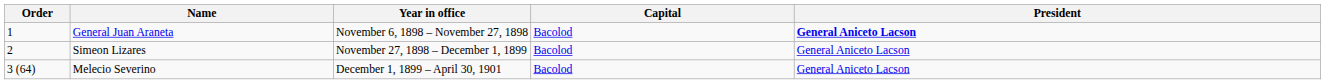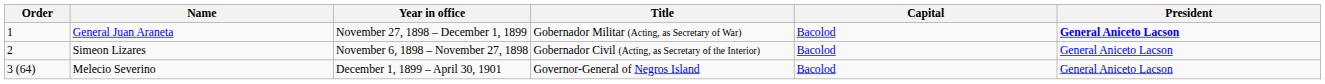+ column: Title | Gobernador Militar (Acting, as Secretary of War) | Gobernador Civil (Acting, as Secretary of the Interior) | Governor-General of Negros Island
General Juan Araneta | Year in office: November 6, 1898 – November 27, 1898 -> November 27, 1898 – December 1, 1899
Simeon Lizares | Year in office: November 27, 1898 – December 1, 1899 -> November 6, 1898 – November 27, 1898
